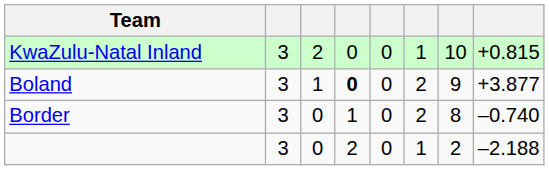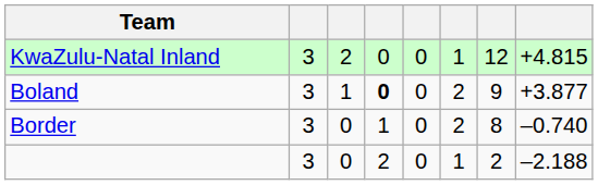KwaZulu-Natal Inland | column 7: 10 -> 12
KwaZulu-Natal Inland | column 8: +0.815 -> +4.815
